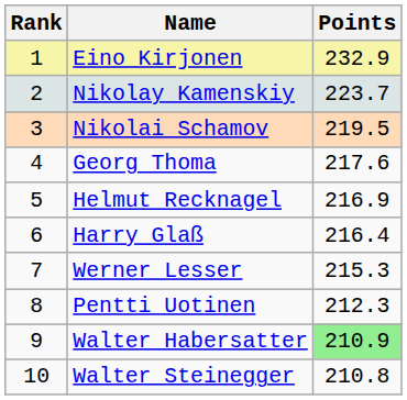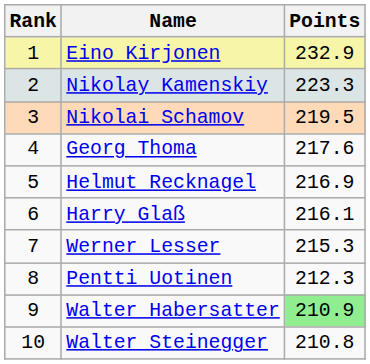Nikolay Kamenskiy | Points: 223.7 -> 223.3
Harry Glaß | Points: 216.4 -> 216.1
